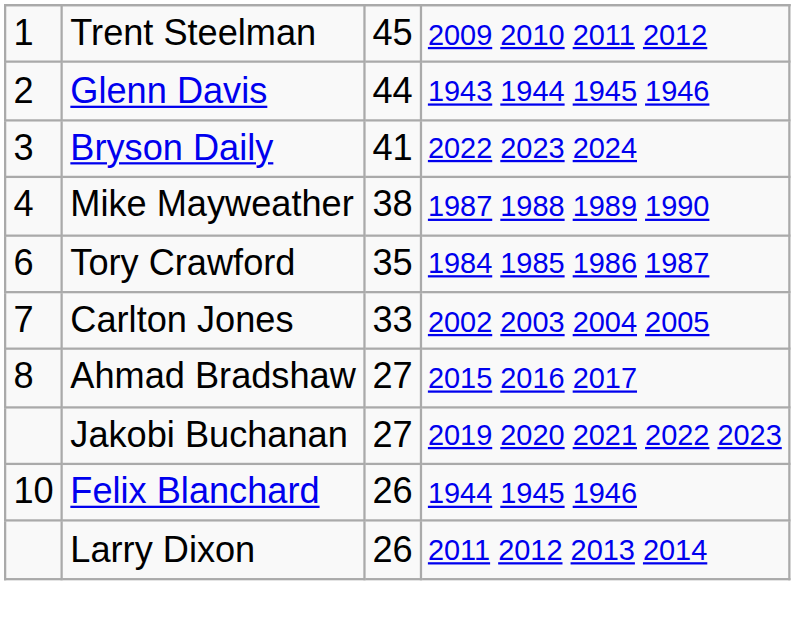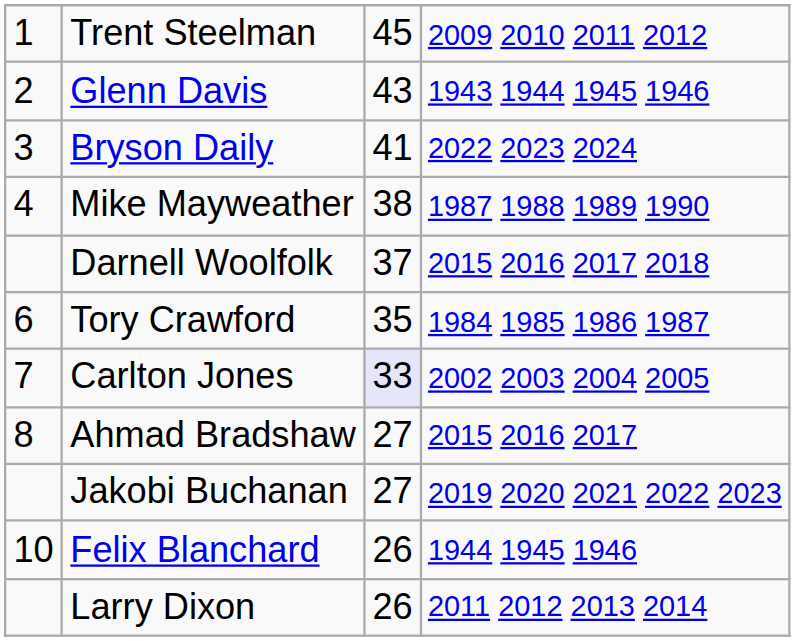Glenn Davis | column 3: 44 -> 43
+ row: Darnell Woolfolk | 37 | 2015 2016 2017 2018
Carlton Jones | column 3: no background -> lavender background
